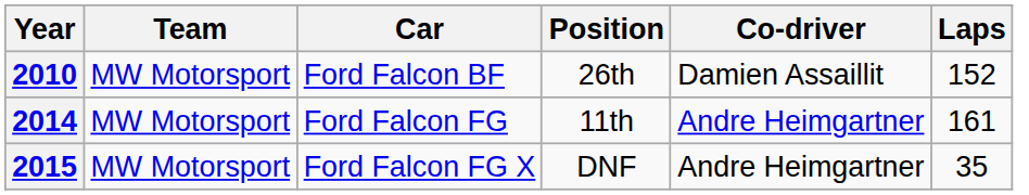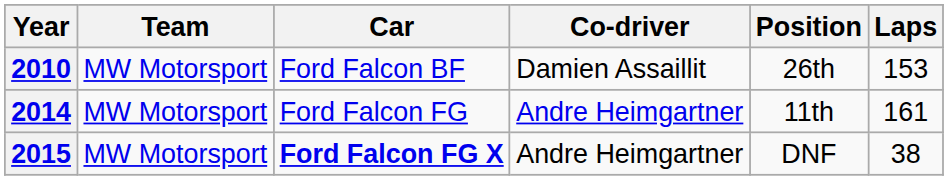columns swapped: Co-driver <-> Position
2010 | Laps: 152 -> 153
2015 | Car: normal -> bold
2015 | Laps: 35 -> 38
